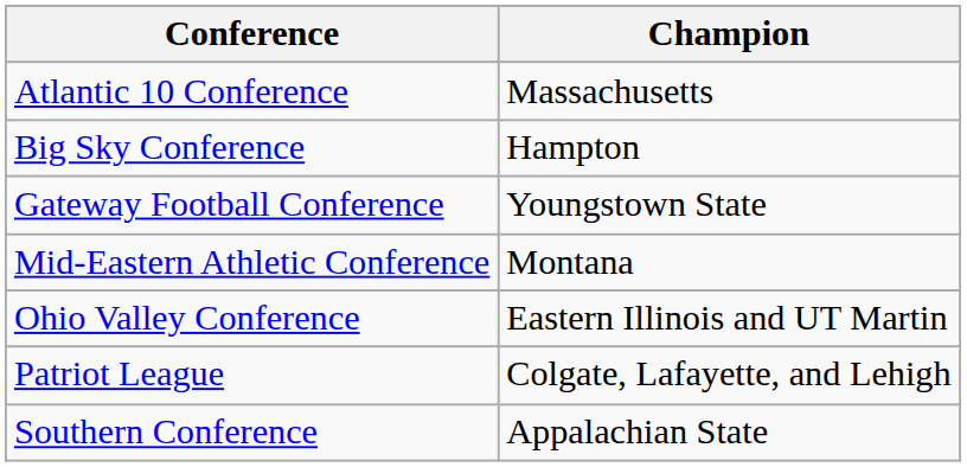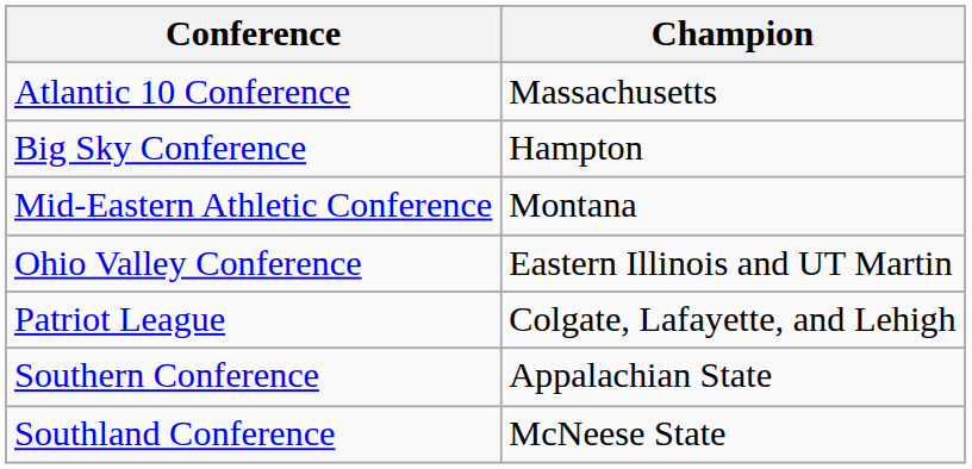- row: Gateway Football Conference | Youngstown State
+ row: Southland Conference | McNeese State
